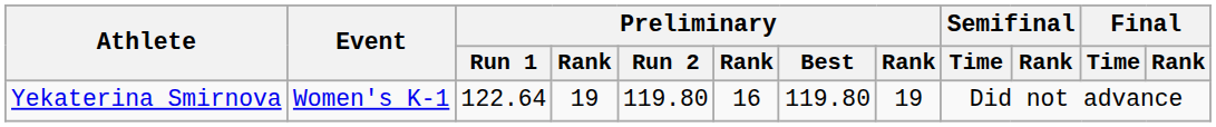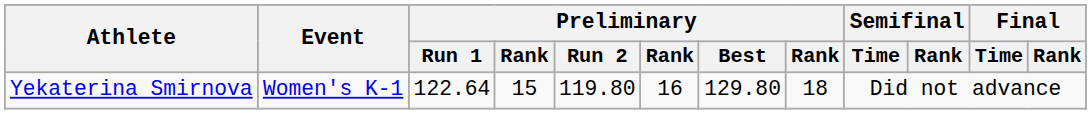Yekaterina Smirnova | column 4: 19 -> 15
Yekaterina Smirnova | Preliminary / Best: 119.80 -> 129.80
Yekaterina Smirnova | column 8: 19 -> 18
